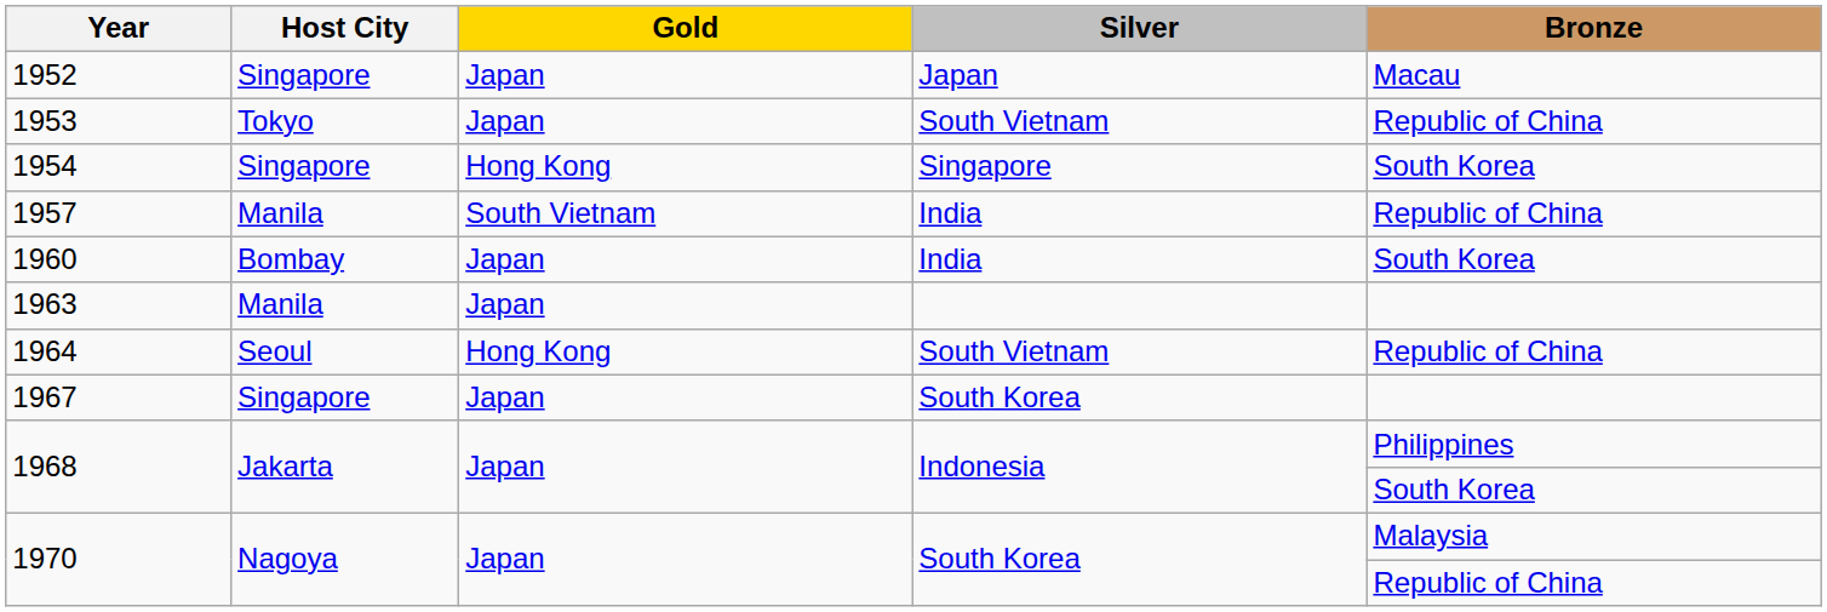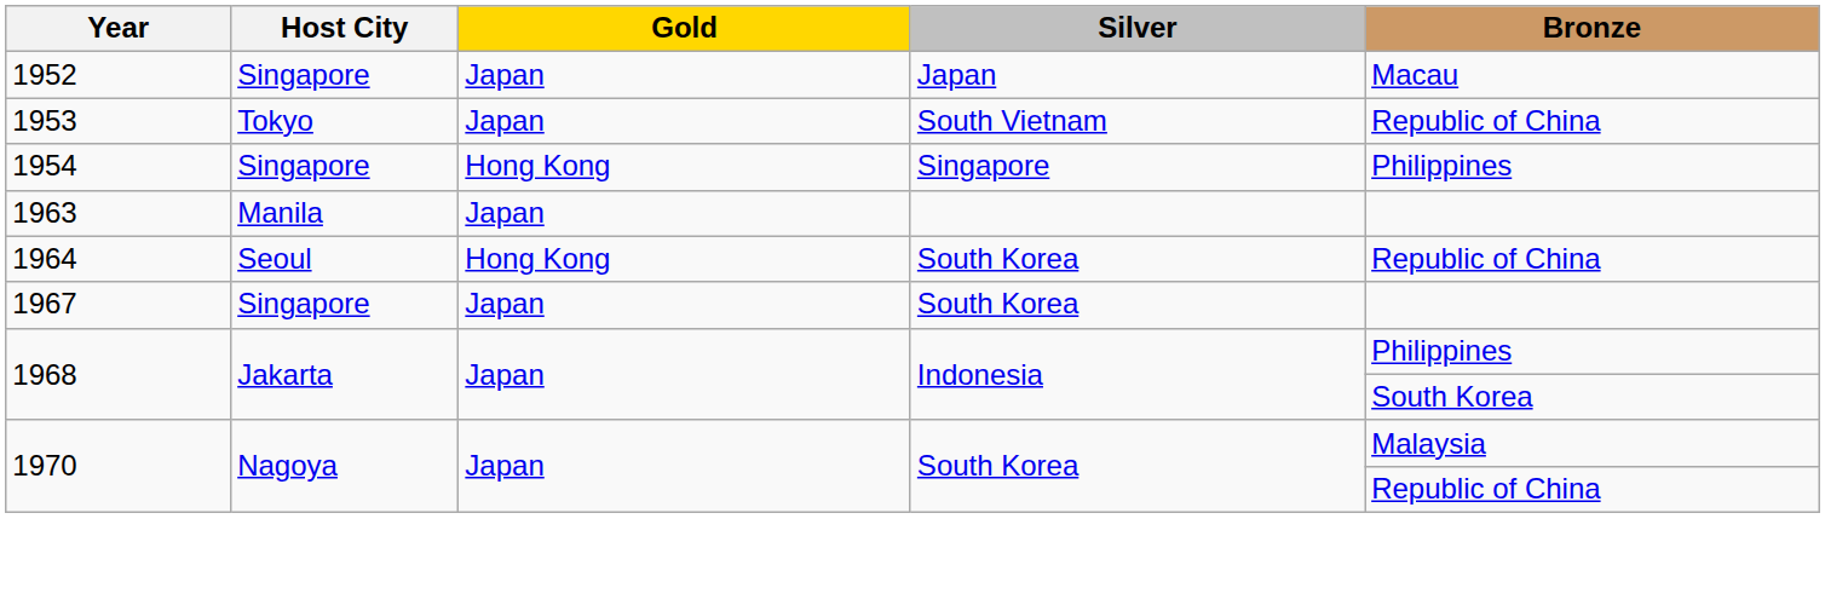1954 | Bronze: South Korea -> Philippines
- row: 1957 | Manila | South Vietnam | India | Republic of China
- row: 1960 | Bombay | Japan | India | South Korea
1964 | Silver: South Vietnam -> South Korea
